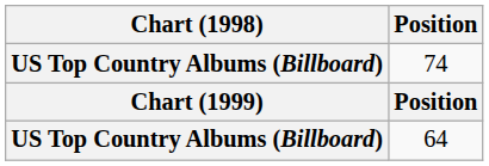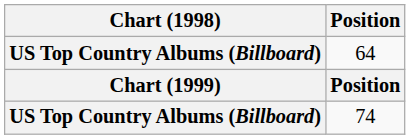rows swapped: 64 <-> 74
